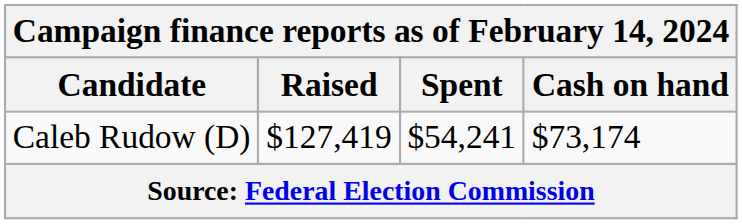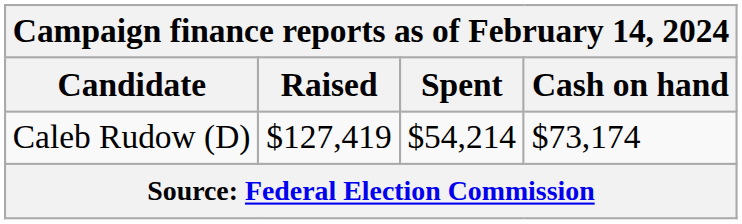Caleb Rudow (D) | Spent: $54,241 -> $54,214
